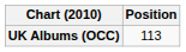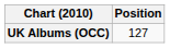UK Albums (OCC) | Position: 113 -> 127
